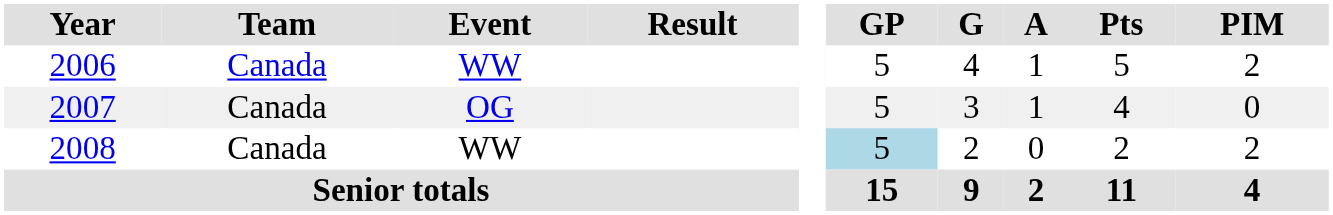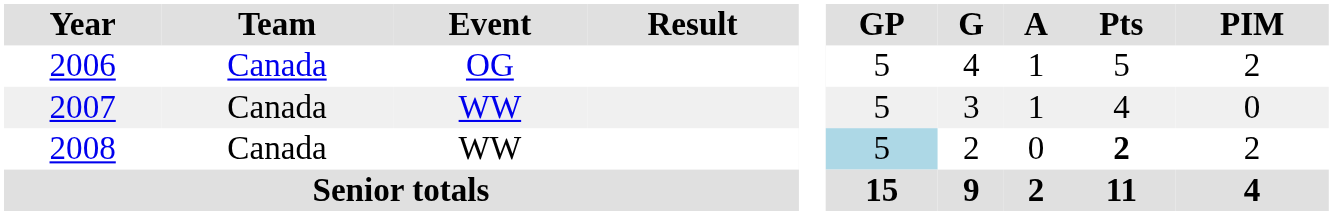2006 | Event: WW -> OG
2007 | Event: OG -> WW
2008 | Pts: normal -> bold
